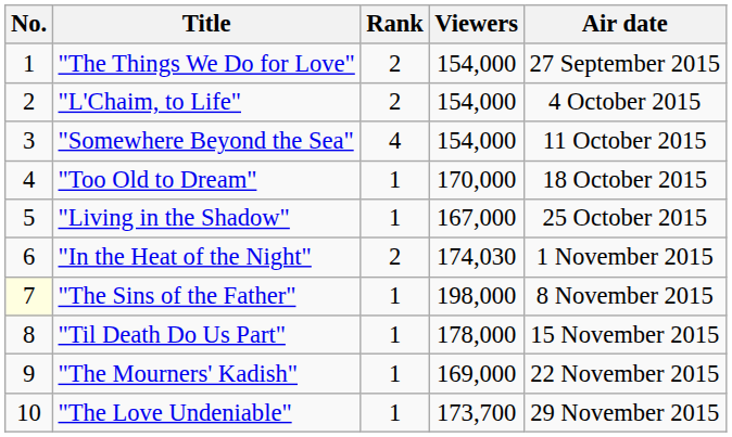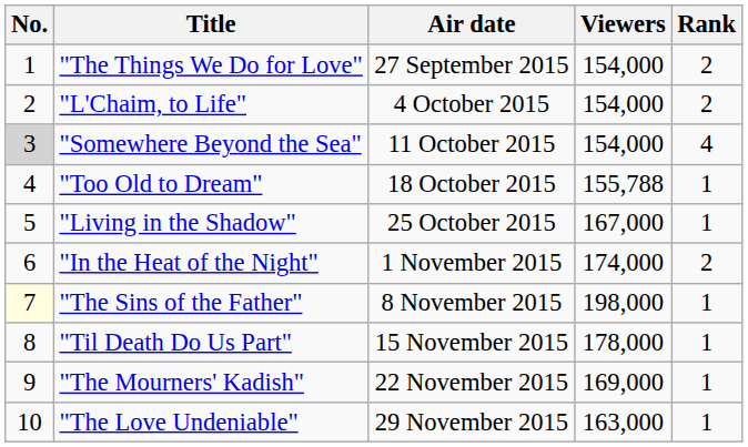columns swapped: Air date <-> Rank
"Somewhere Beyond the Sea" | No.: no background -> lightgrey background
"Too Old to Dream" | Viewers: 170,000 -> 155,788
"In the Heat of the Night" | Viewers: 174,030 -> 174,000
"The Love Undeniable" | Viewers: 173,700 -> 163,000
